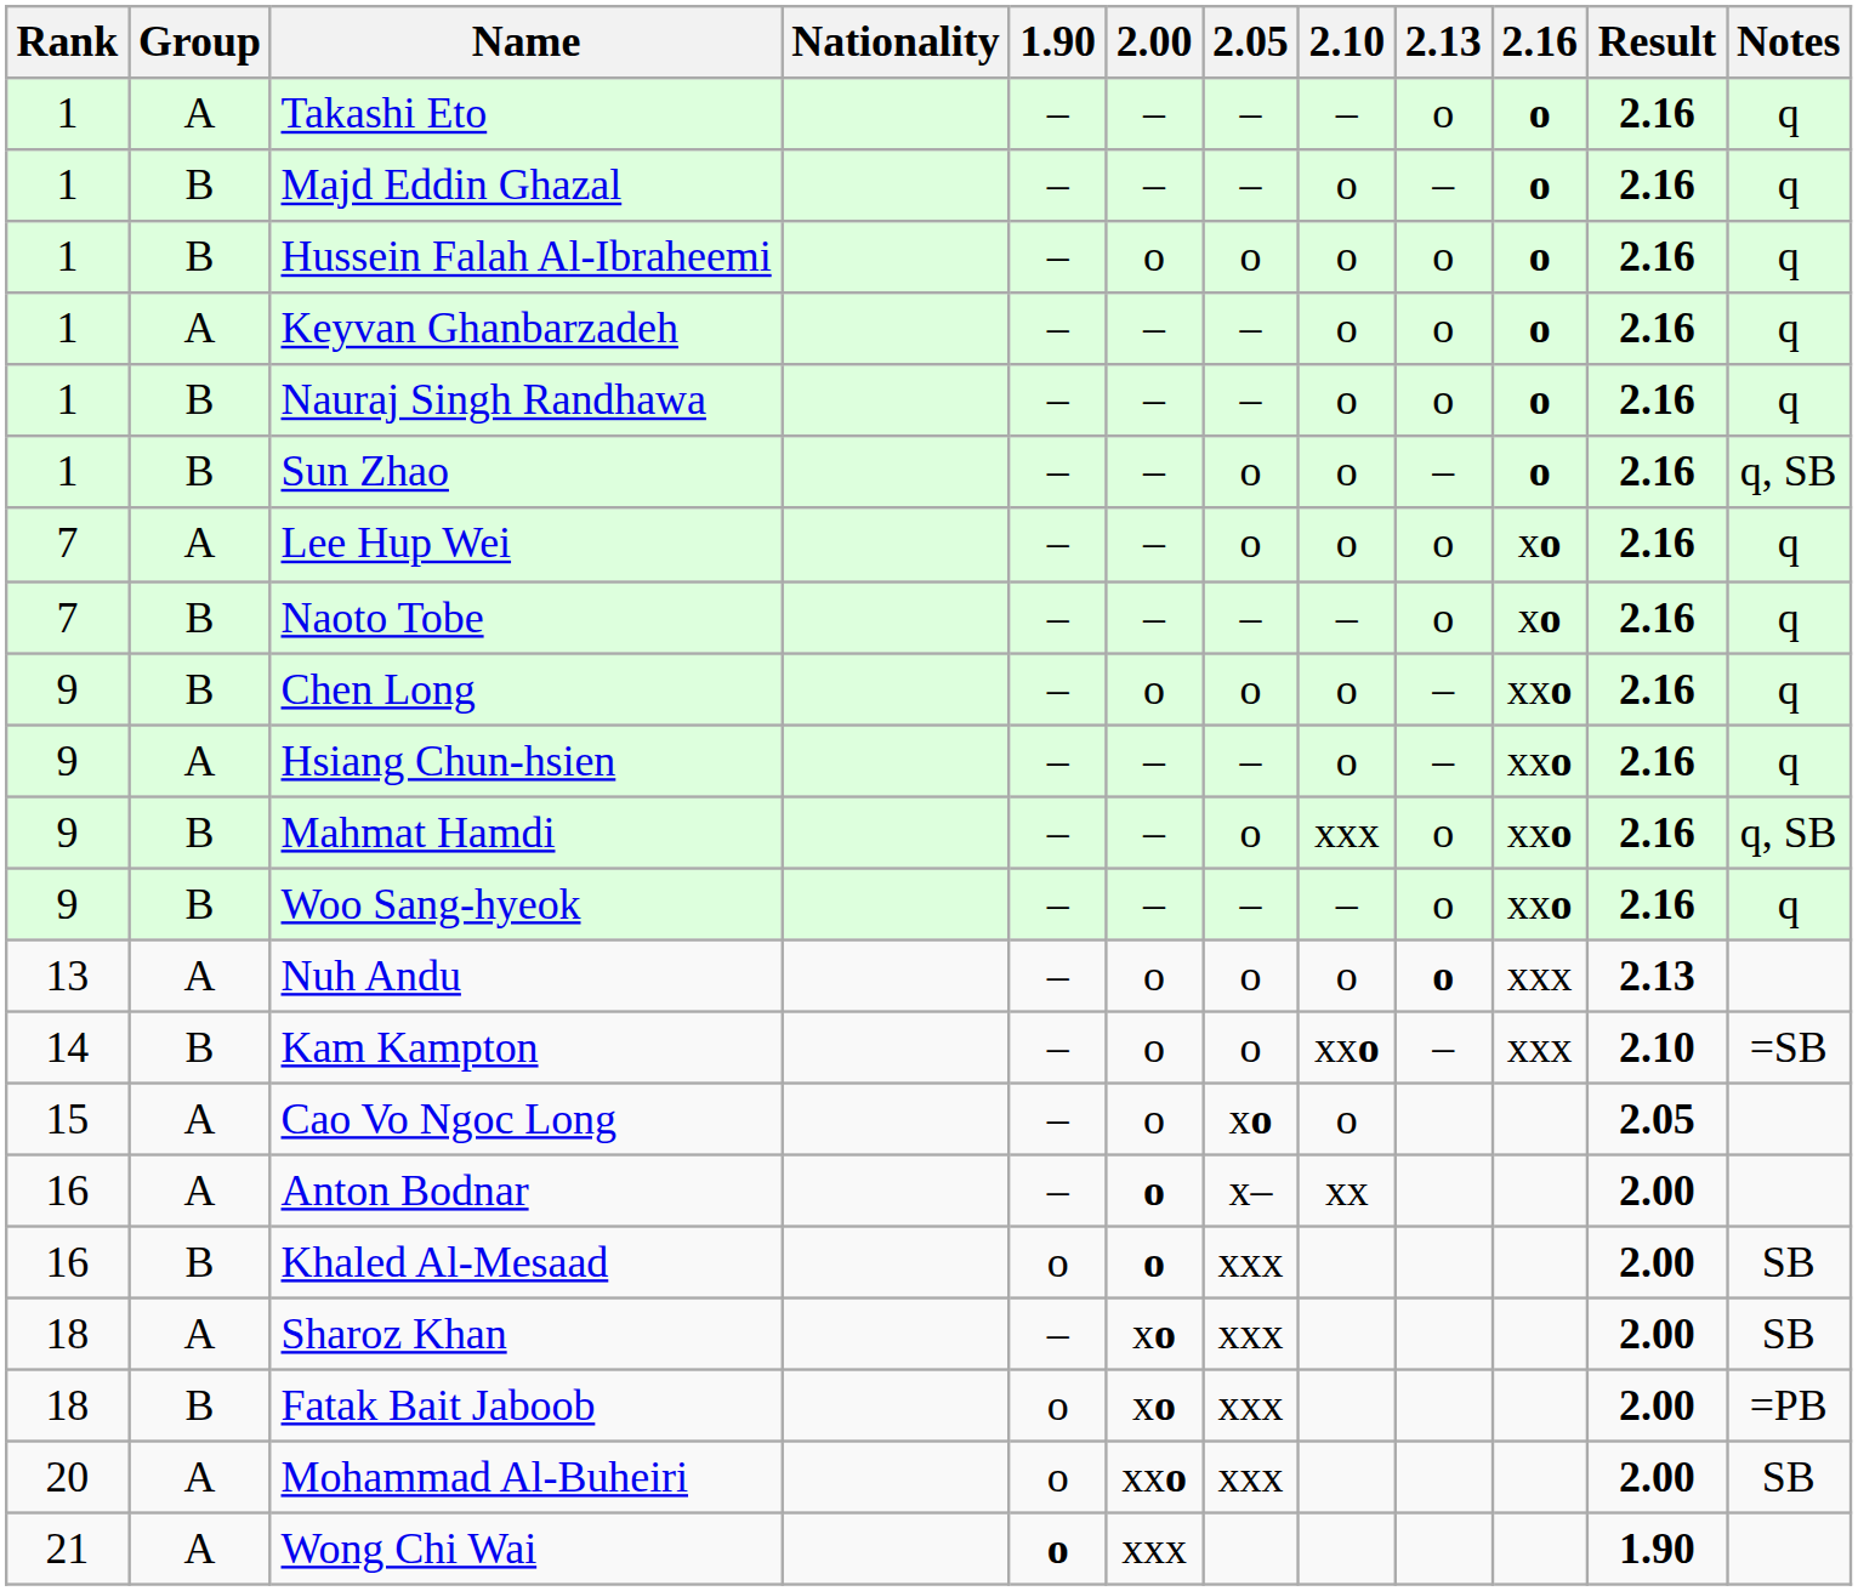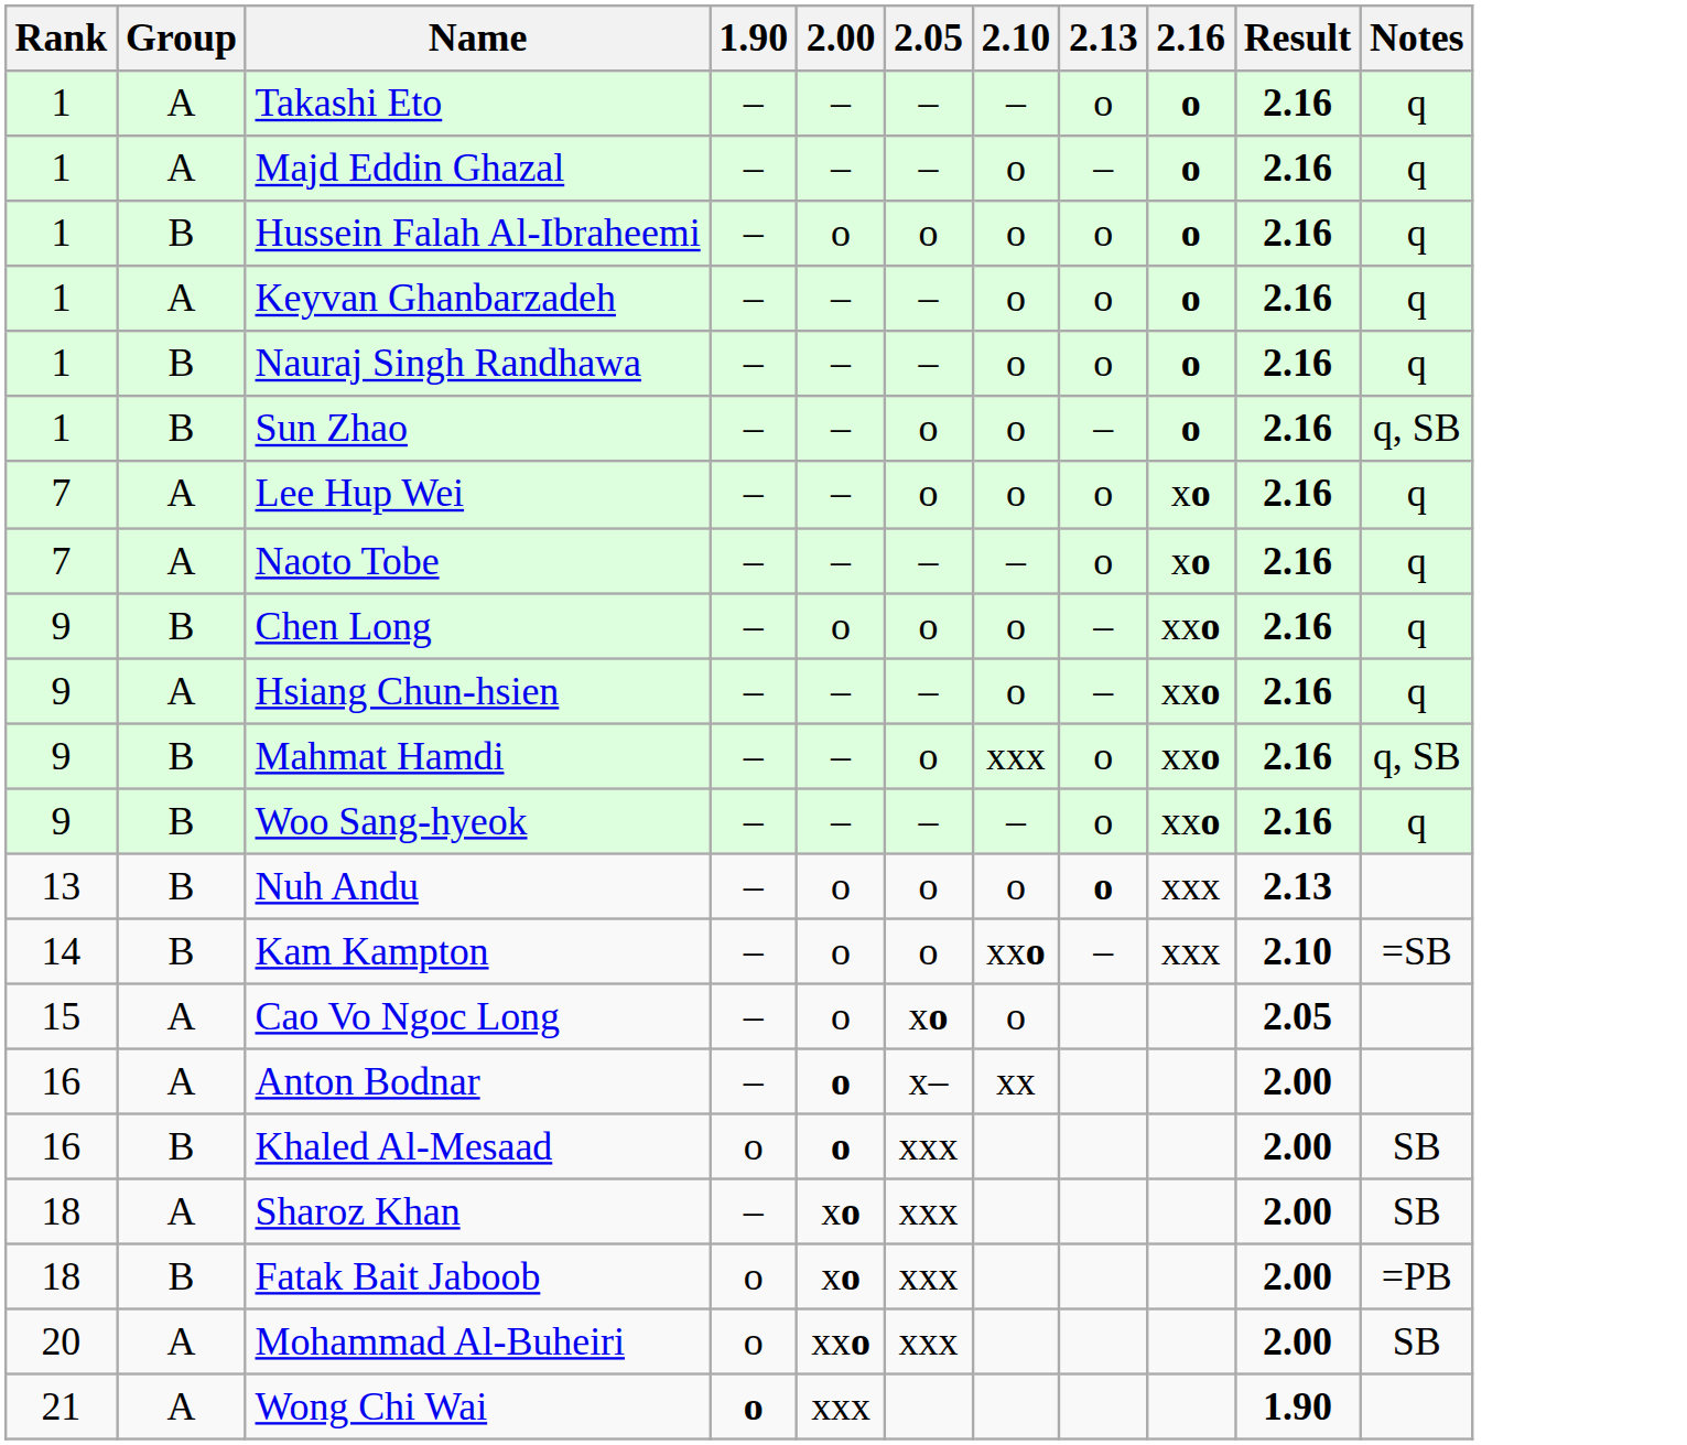- column: Nationality
Majd Eddin Ghazal | Group: B -> A
Naoto Tobe | Group: B -> A
Nuh Andu | Group: A -> B
